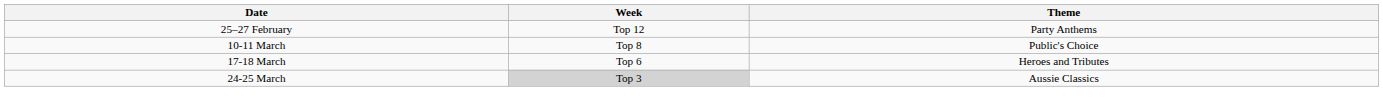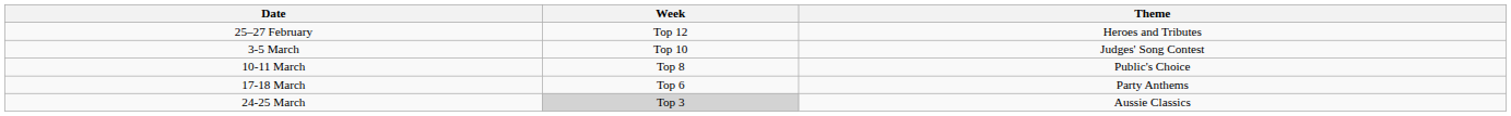25–27 February | Theme: Party Anthems -> Heroes and Tributes
+ row: 3-5 March | Top 10 | Judges' Song Contest
17-18 March | Theme: Heroes and Tributes -> Party Anthems
